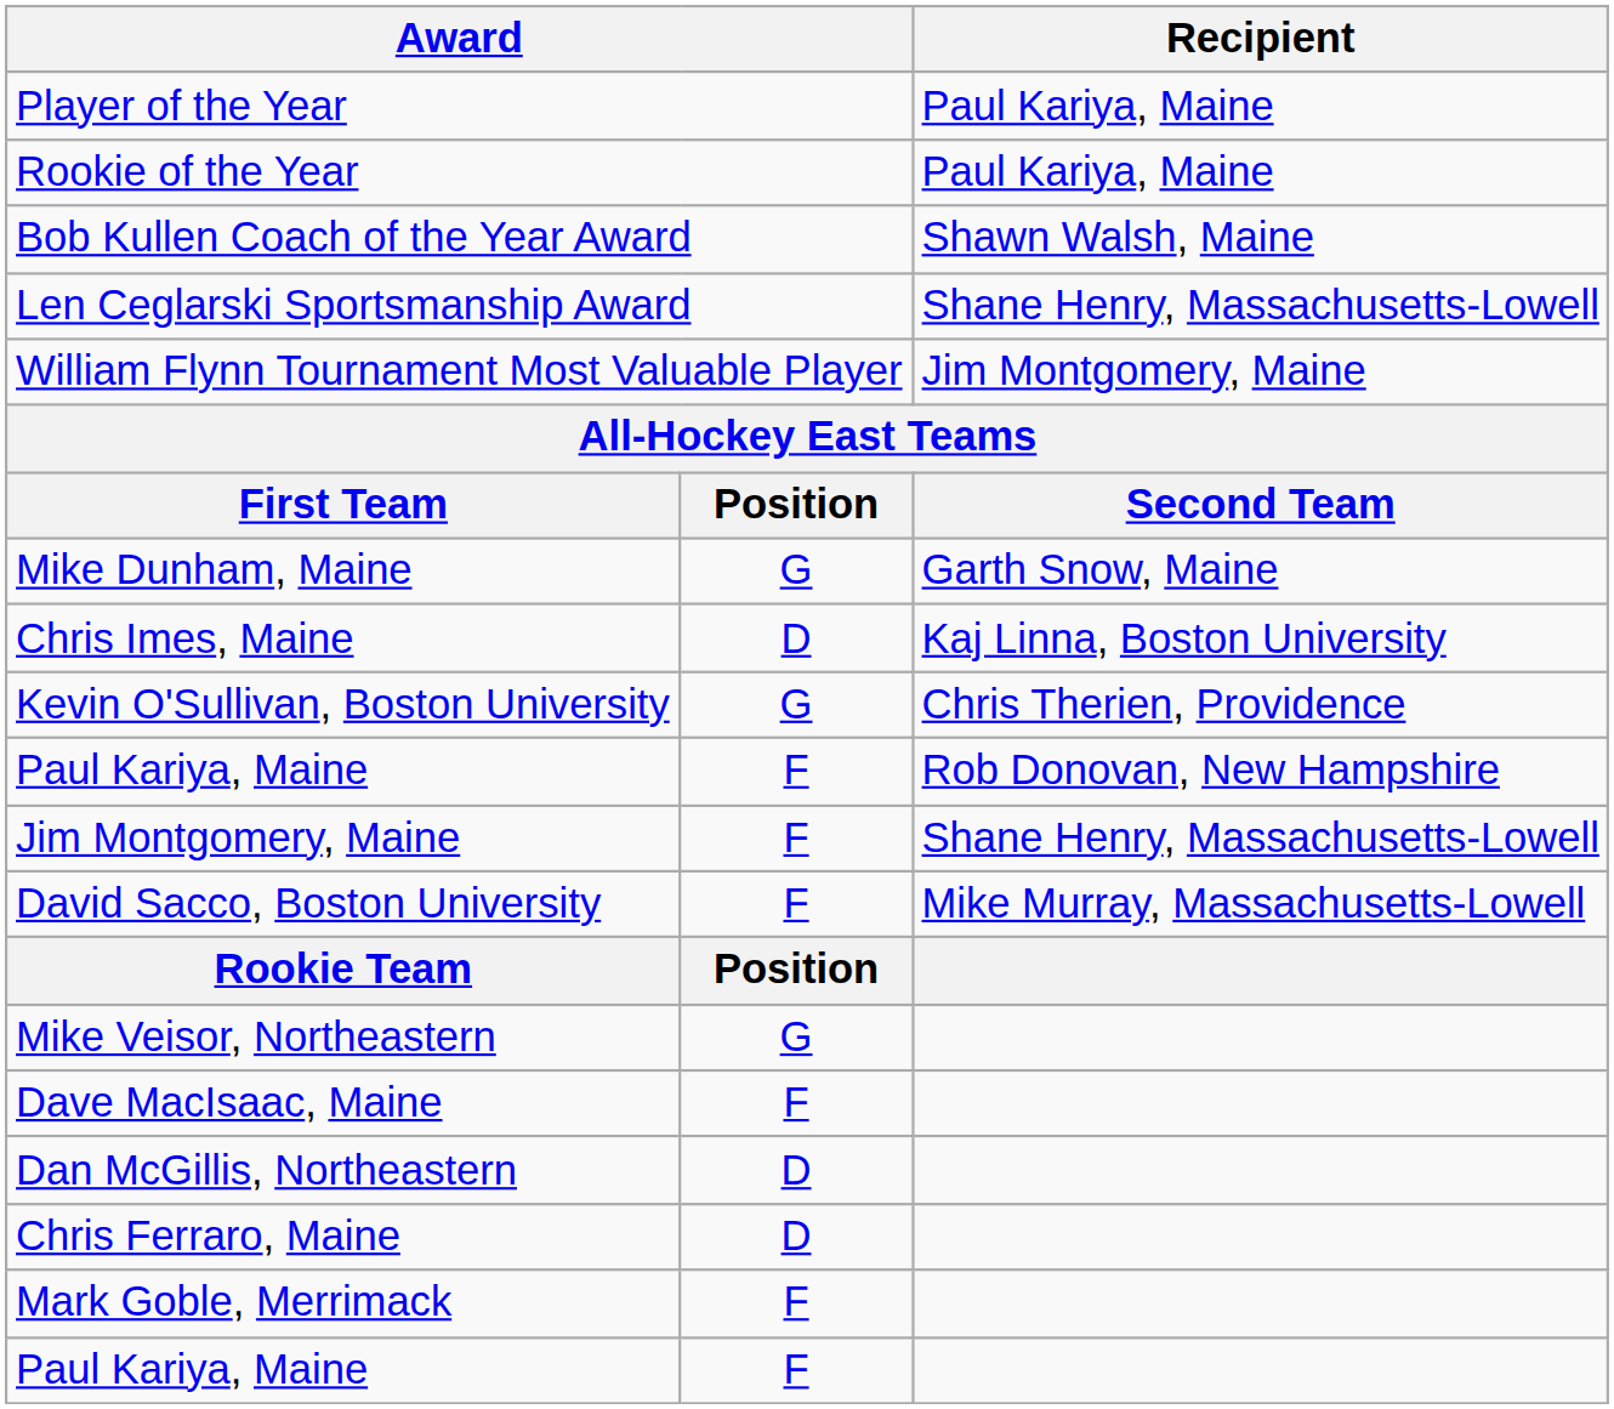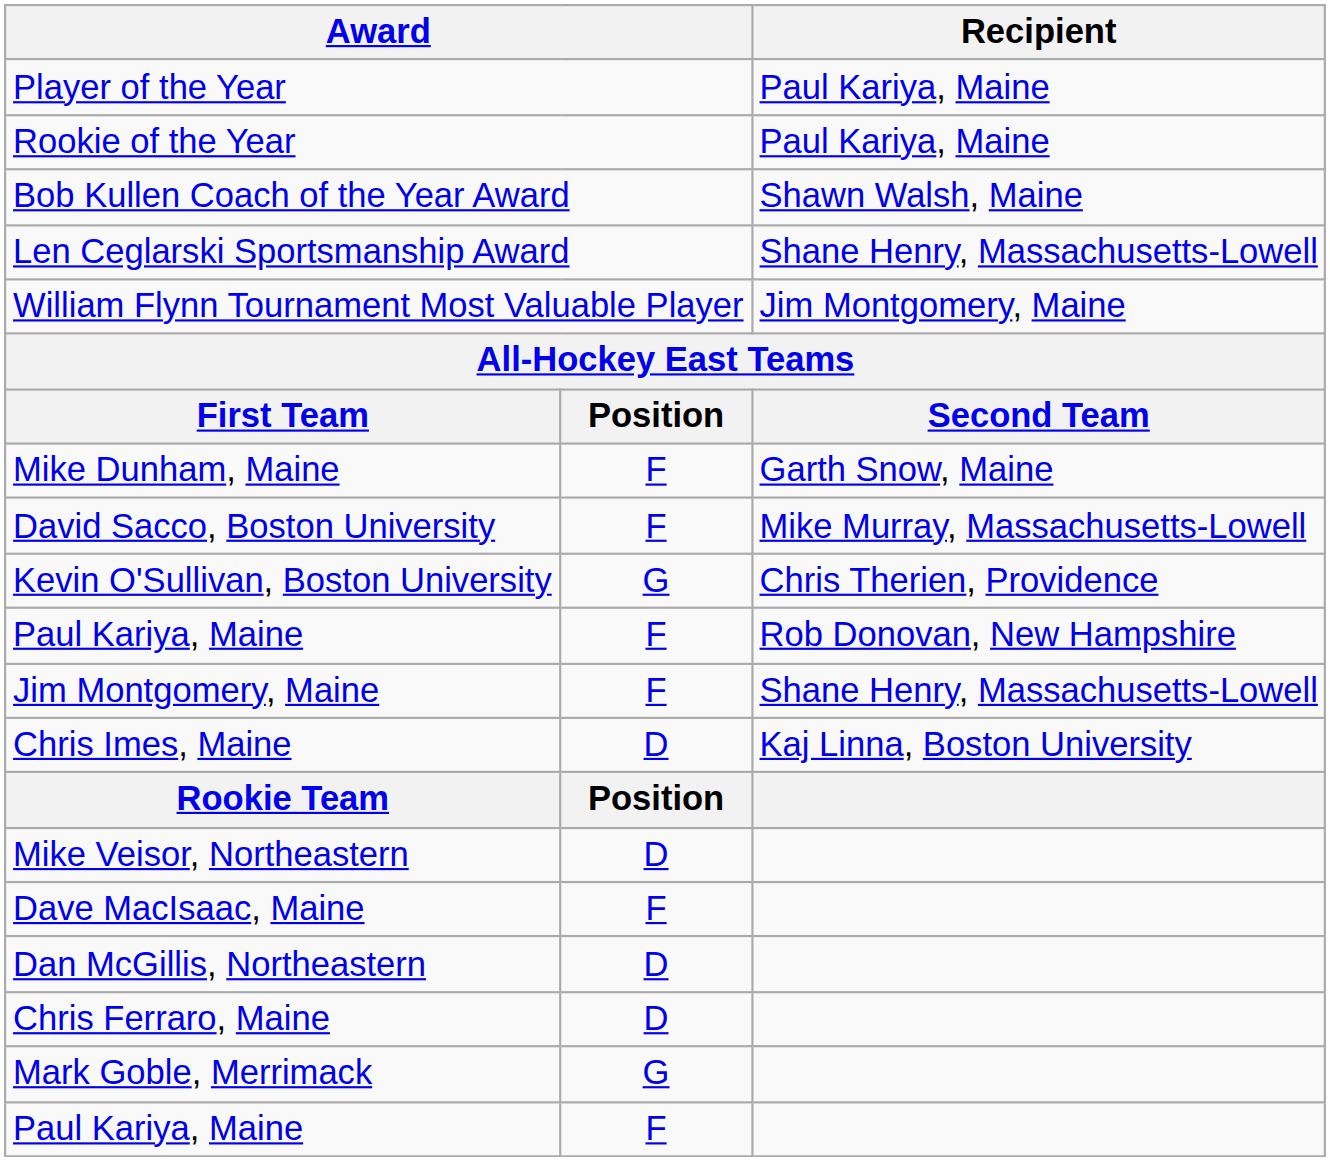Mike Dunham, Maine | column 2: G -> F
rows swapped: Chris Imes, Maine <-> David Sacco, Boston University
Mike Veisor, Northeastern | column 2: G -> D
Mark Goble, Merrimack | column 2: F -> G
